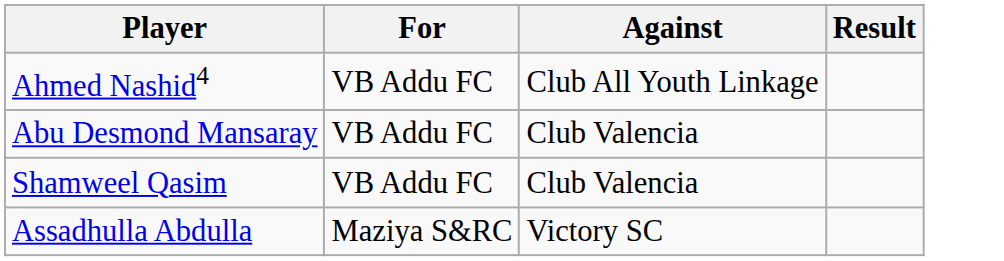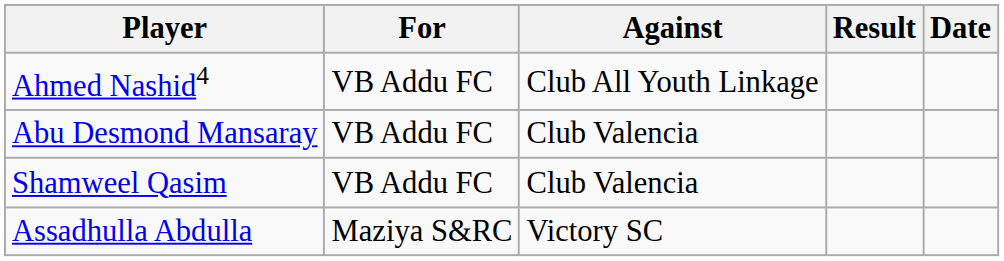+ column: Date
